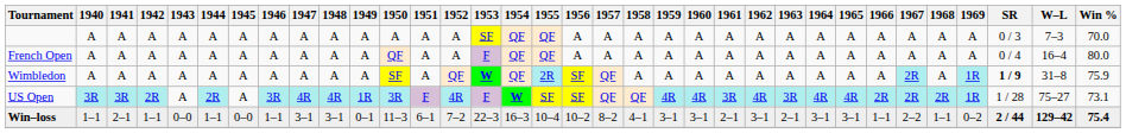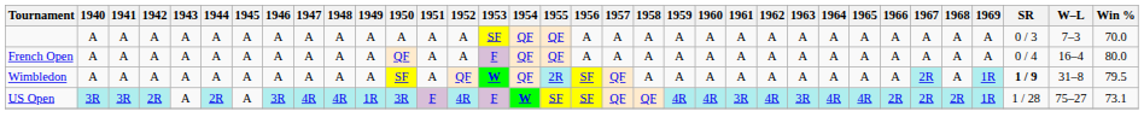Wimbledon | Win %: 75.9 -> 79.5
- row: Win–loss | 1–1 | 2–1 | 1–1 | 0–0 | 1–1 | 0–0 | 1–1 | 3–1 | 3–1 | 0–1 | 11–3 | 6–1 | 7–2 | 22–3 | 16–3 | 10–4 | 10–2 | 8–2 | 4–1 | 3–1 | 3–1 | 2–1 | 3–1 | 2–1 | 3–1 | 3–1 | 1–1 | 2–2 | 1–1 | 0–2 | 2 / 44 | 129–42 | 75.4
